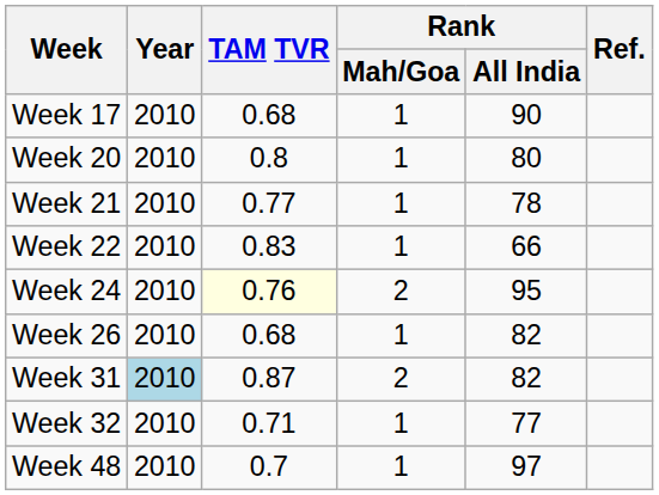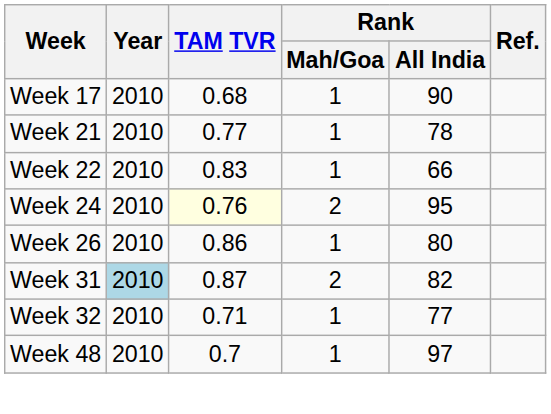- row: Week 20 | 2010 | 0.8 | 1 | 80
Week 26 | TAM TVR: 0.68 -> 0.86
Week 26 | Rank / All India: 82 -> 80
